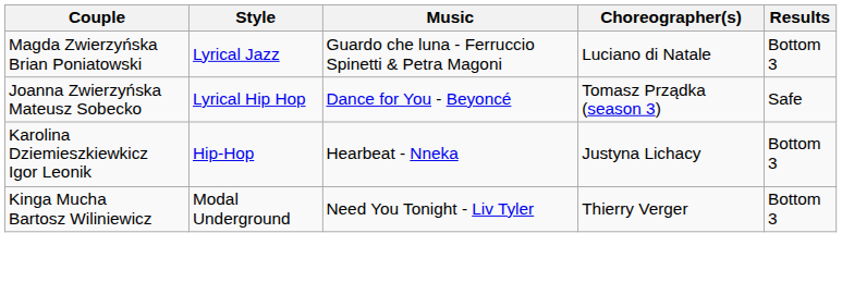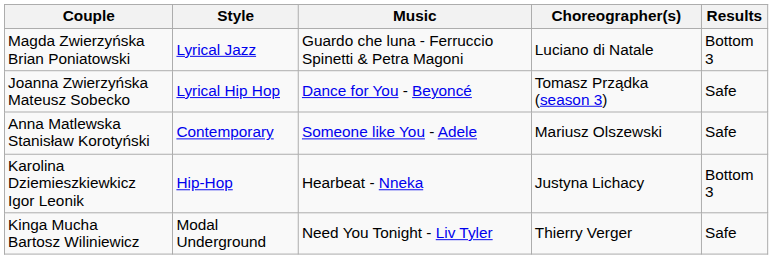+ row: Anna Matlewska Stanisław Korotyński | Contemporary | Someone like You - Adele | Mariusz Olszewski | Safe
Kinga Mucha Bartosz Wiliniewicz | Results: Bottom 3 -> Safe
